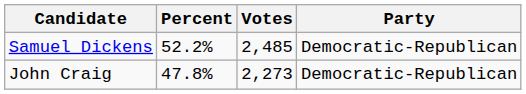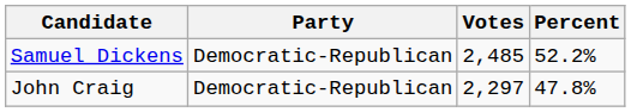columns swapped: Party <-> Percent
John Craig | Votes: 2,273 -> 2,297
